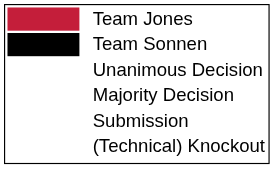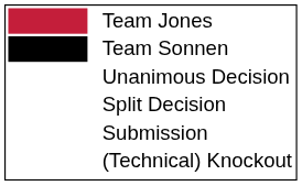- row: Majority Decision
+ row: Split Decision
